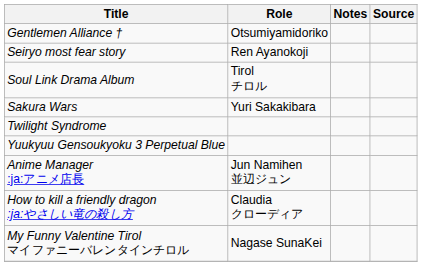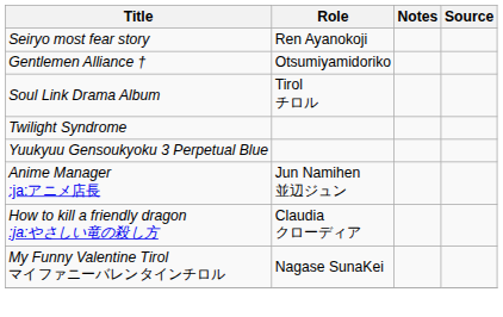rows swapped: Seiryo most fear story <-> Gentlemen Alliance †
- row: Sakura Wars | Yuri Sakakibara
